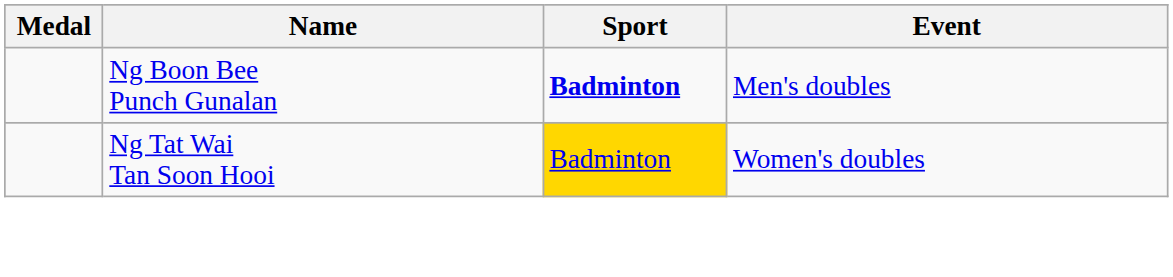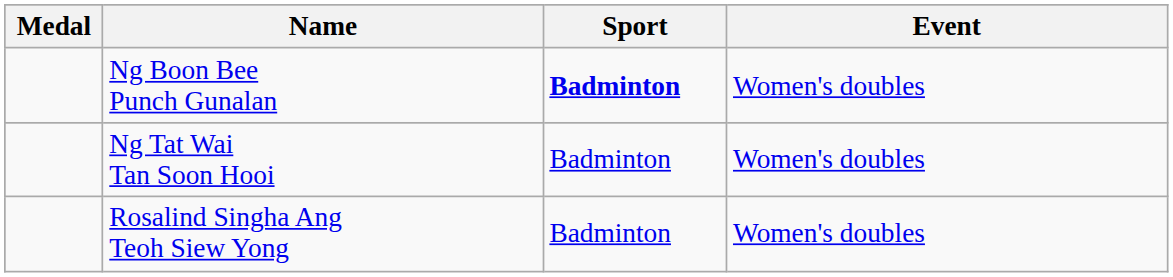Ng Boon Bee Punch Gunalan | Event: Men's doubles -> Women's doubles
Ng Tat Wai Tan Soon Hooi | Sport: gold background -> no background
+ row: Rosalind Singha Ang Teoh Siew Yong | Badminton | Women's doubles
